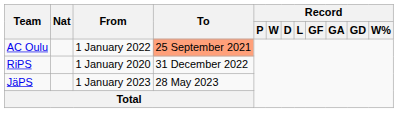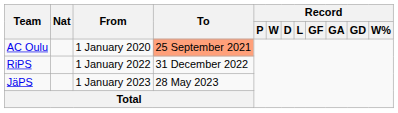AC Oulu | From: 1 January 2022 -> 1 January 2020
RiPS | From: 1 January 2020 -> 1 January 2022
